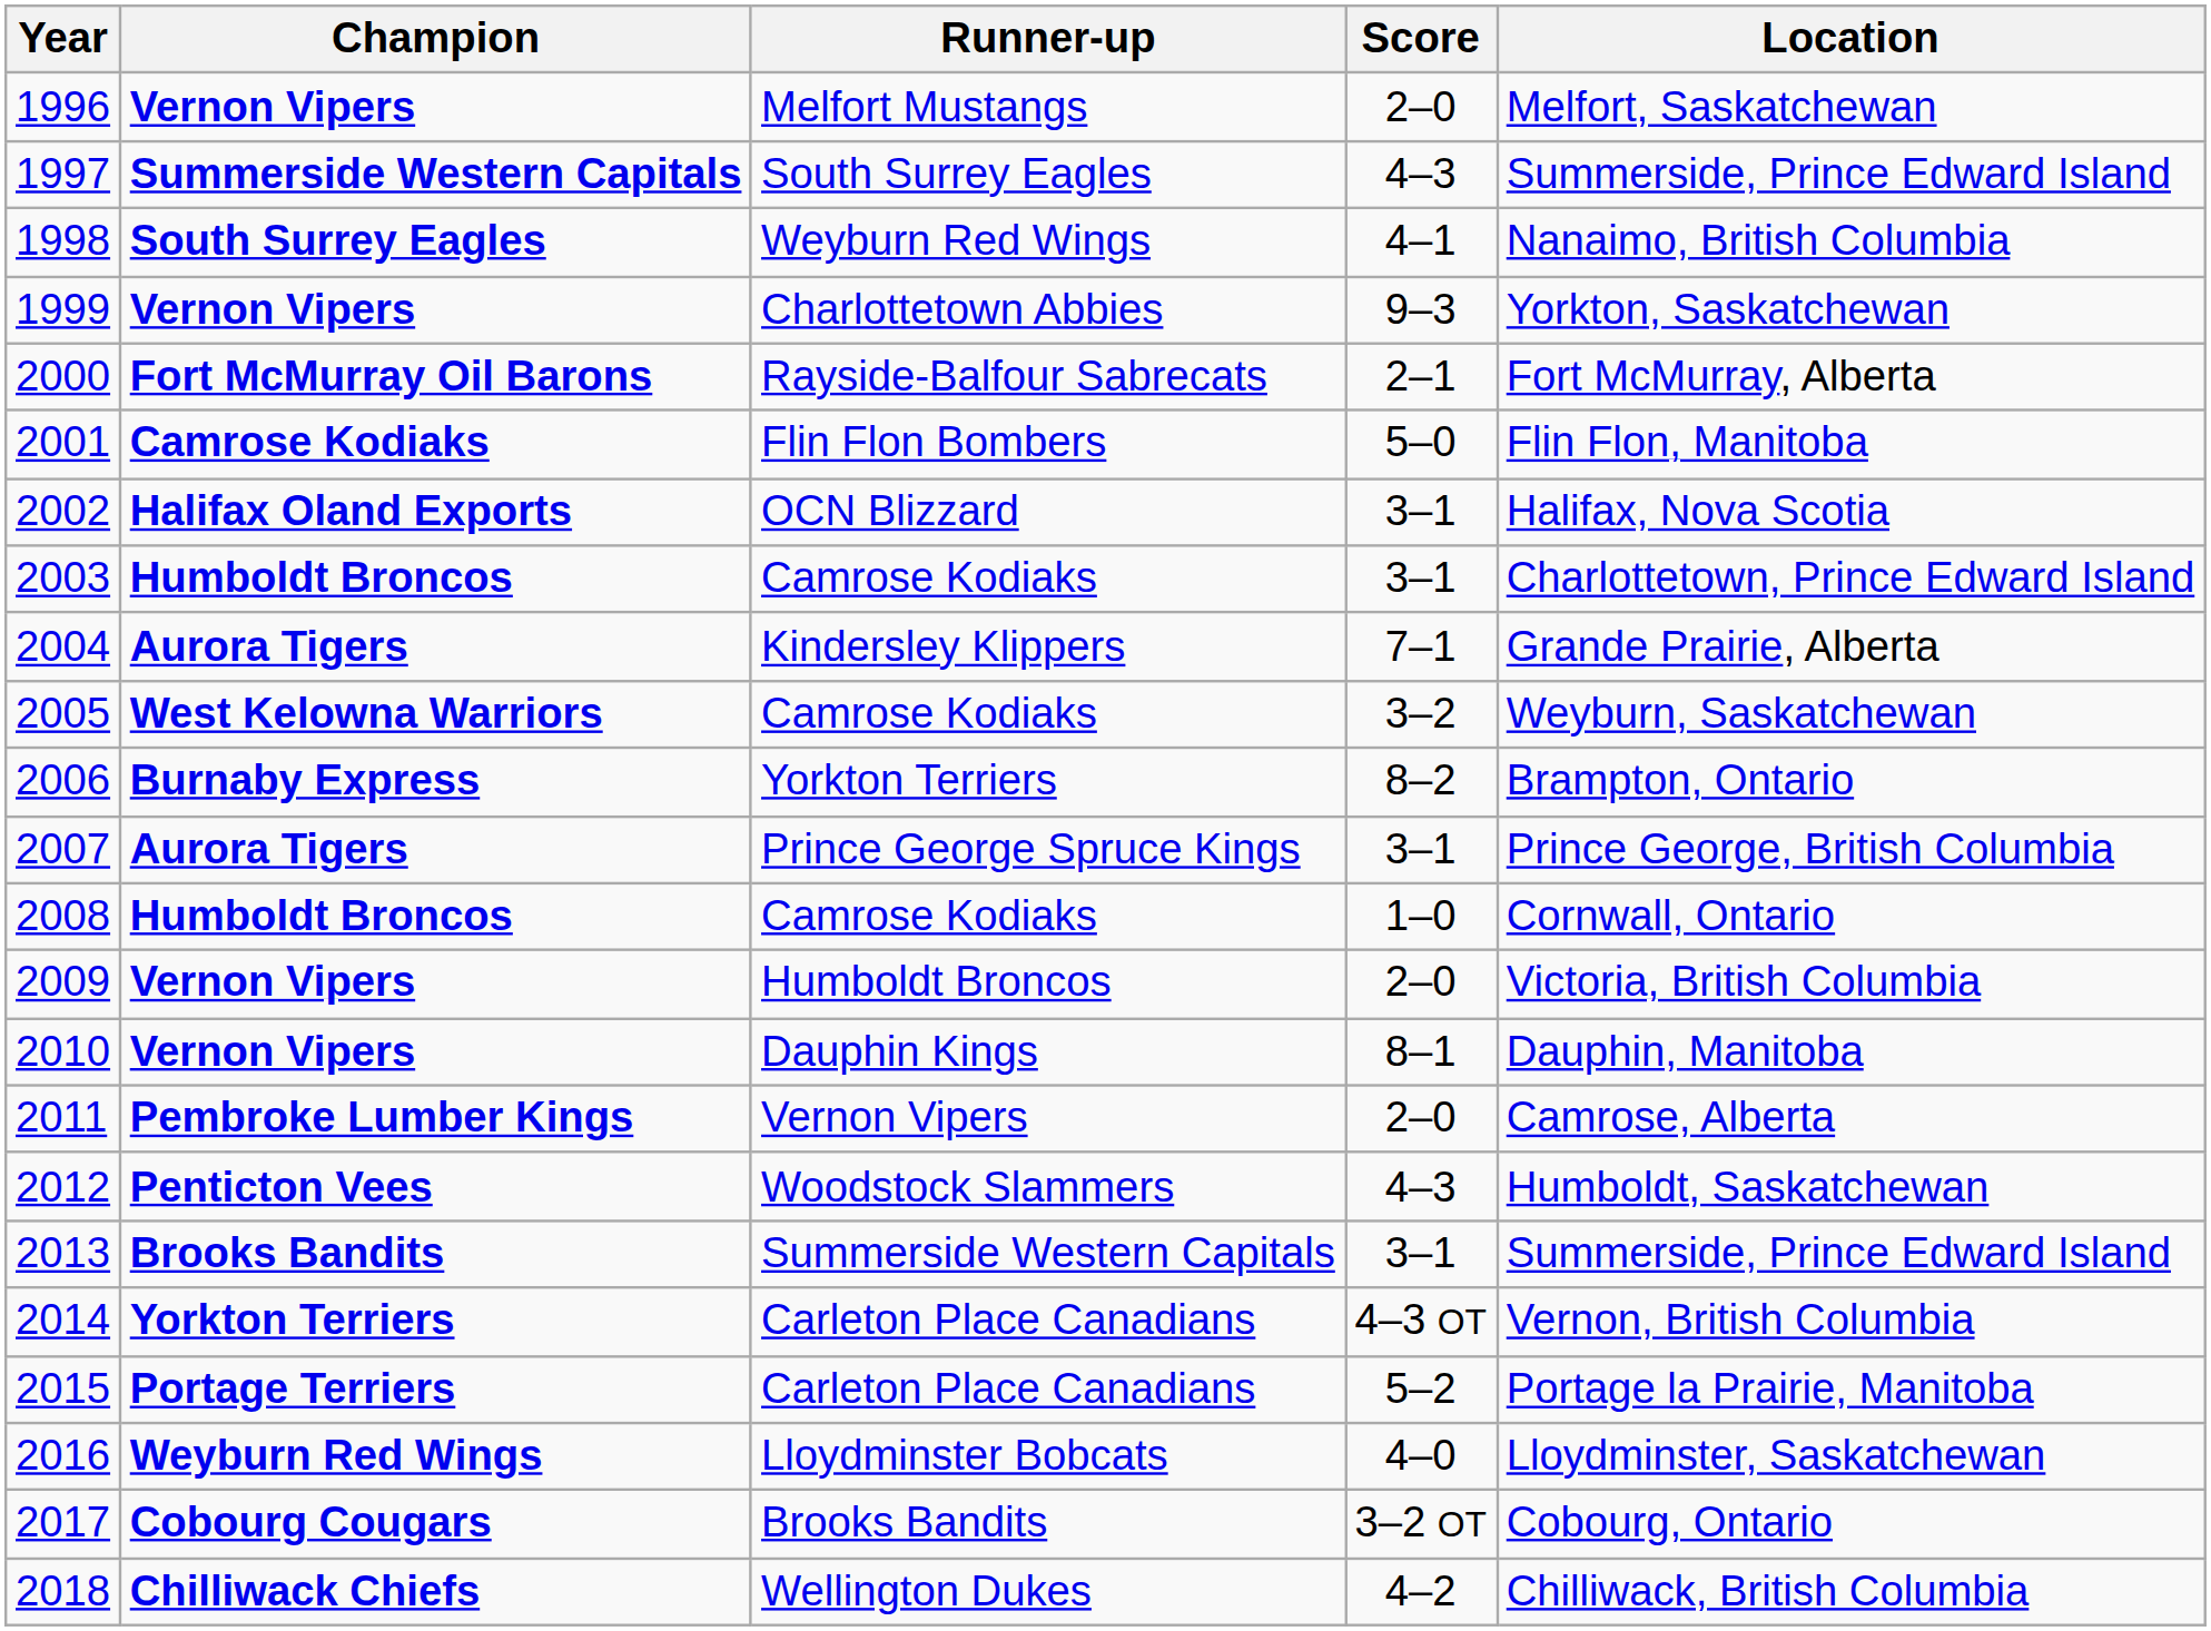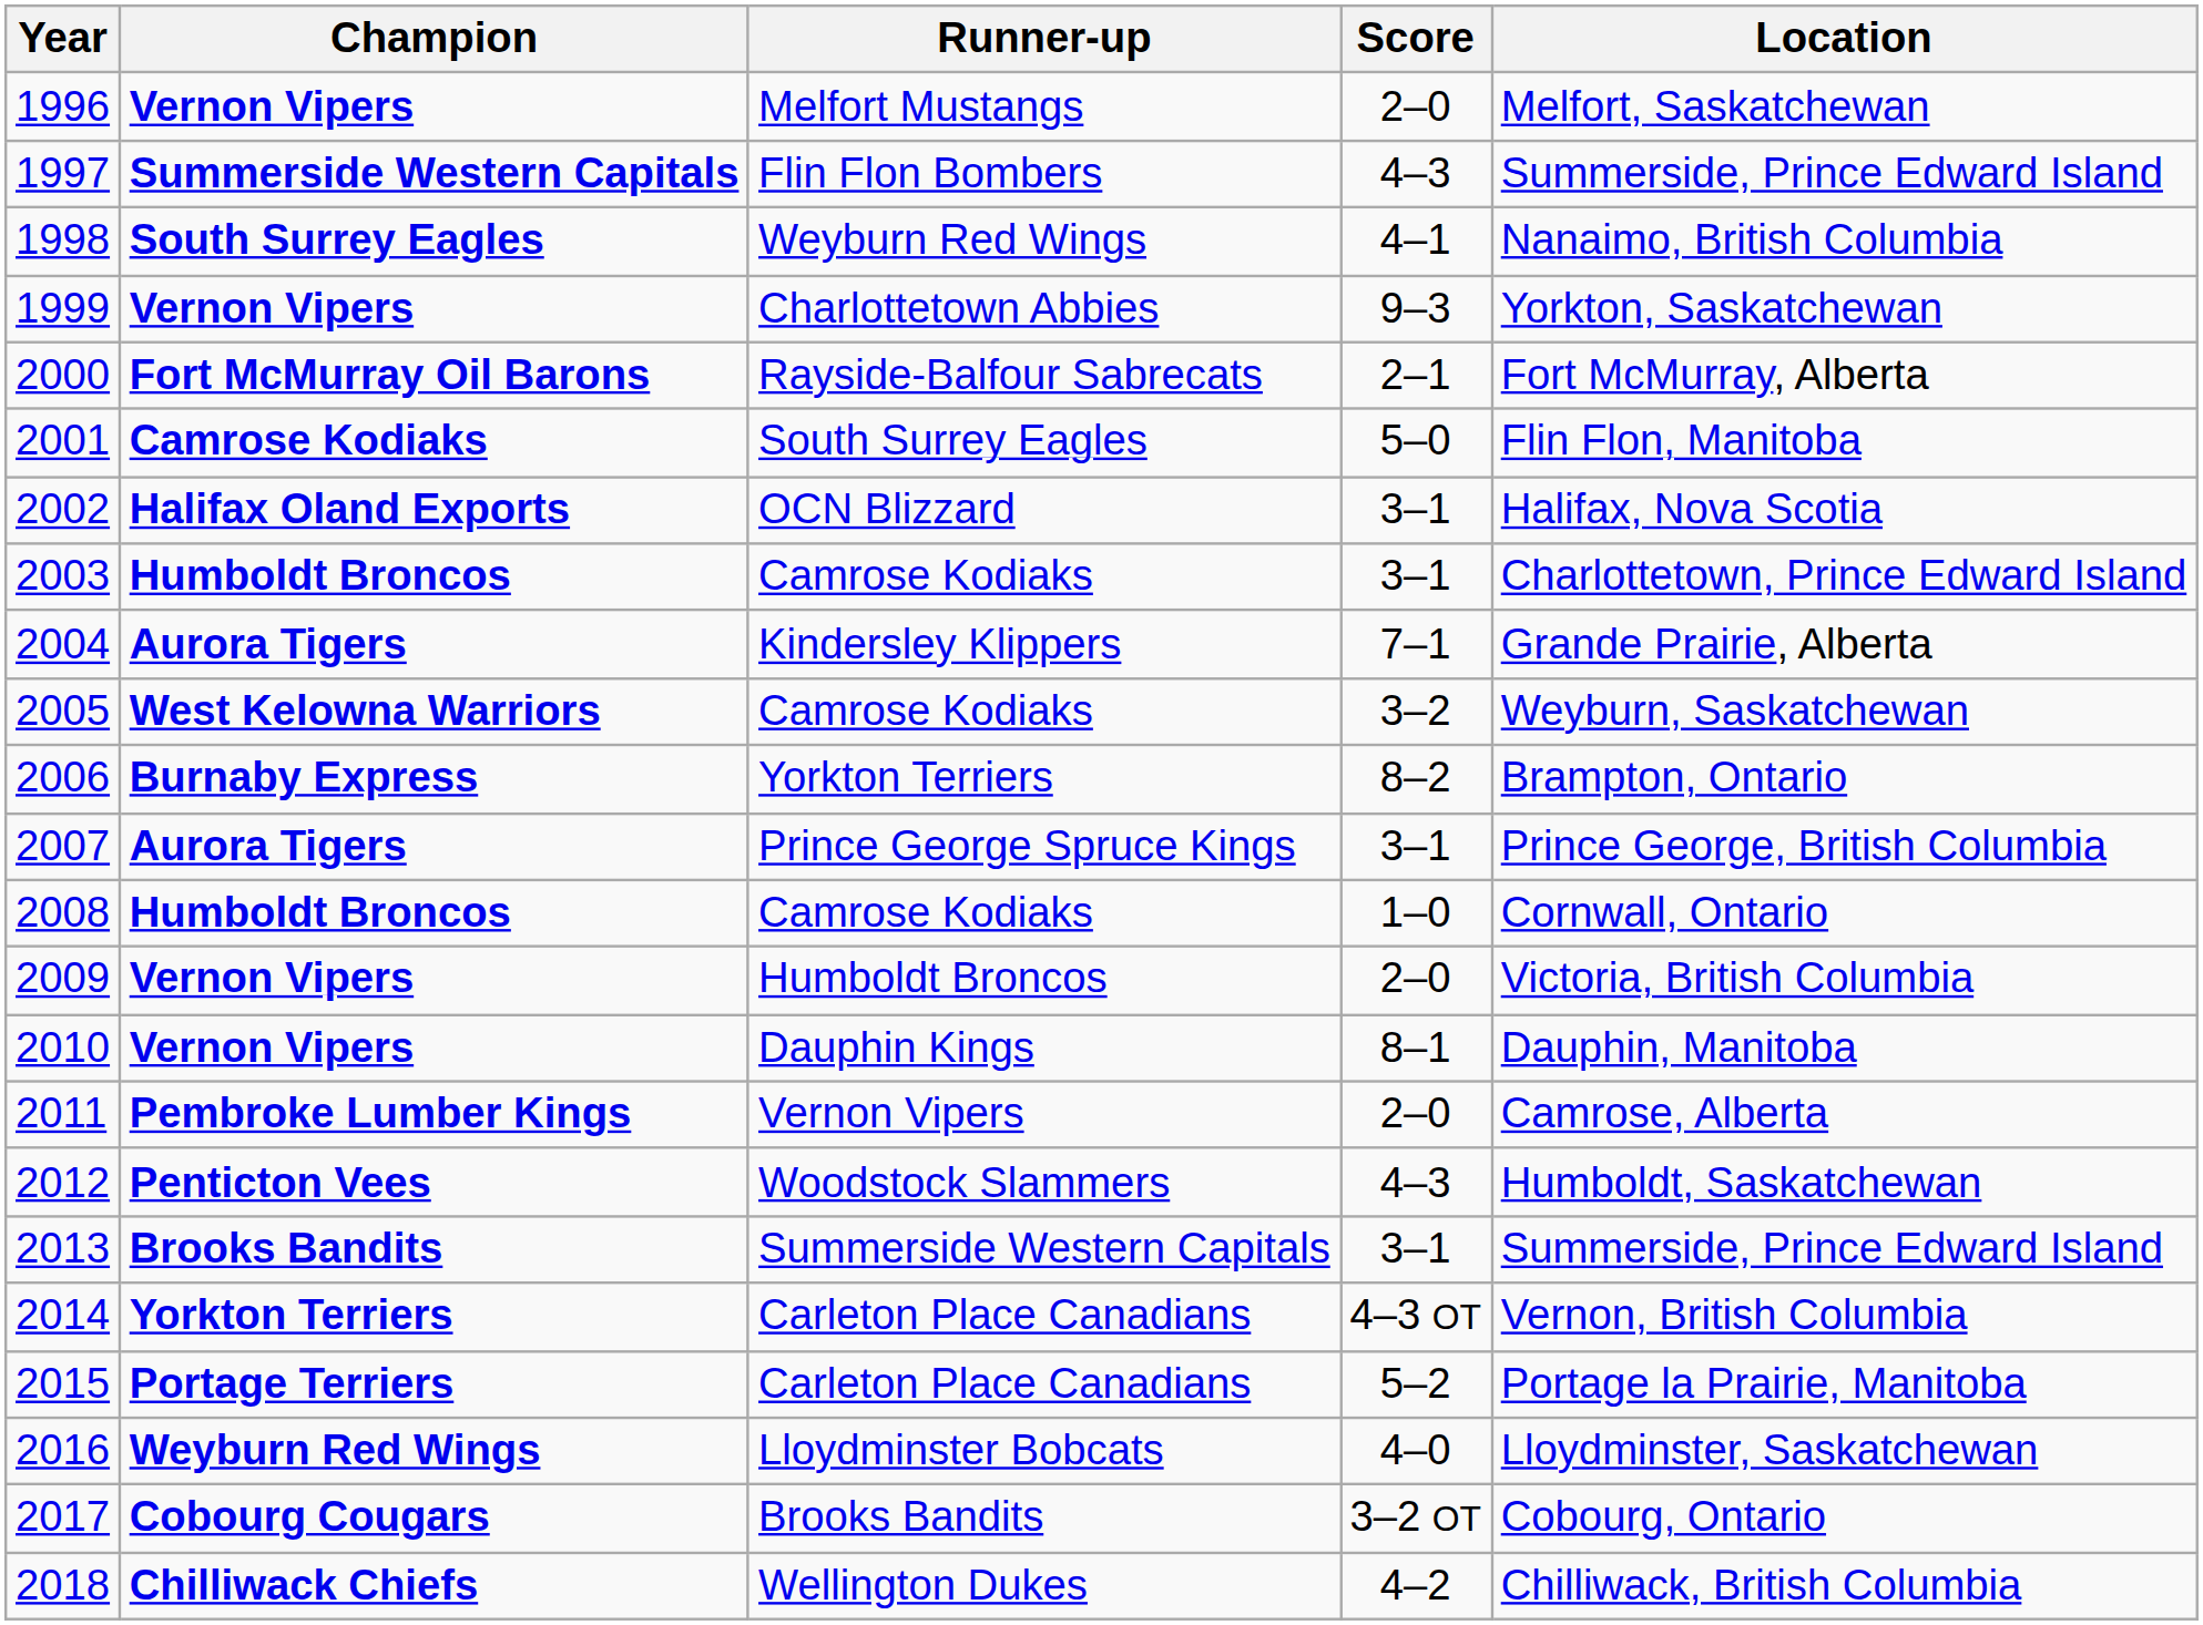1997 | Runner-up: South Surrey Eagles -> Flin Flon Bombers
2001 | Runner-up: Flin Flon Bombers -> South Surrey Eagles
